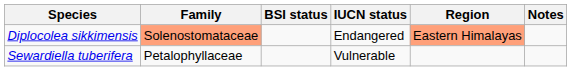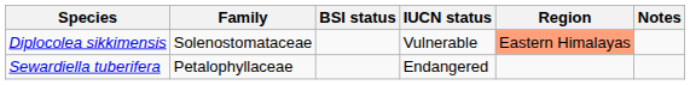Diplocolea sikkimensis | Family: lightsalmon background -> no background
Diplocolea sikkimensis | IUCN status: Endangered -> Vulnerable
Sewardiella tuberifera | IUCN status: Vulnerable -> Endangered
